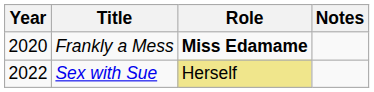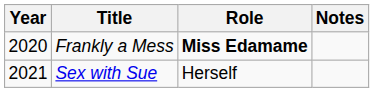Sex with Sue | Year: 2022 -> 2021
Sex with Sue | Role: khaki background -> no background
